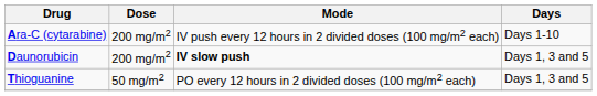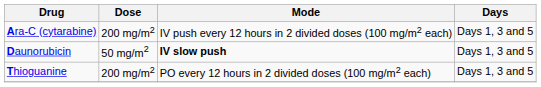Ara-C (cytarabine) | Days: Days 1-10 -> Days 1, 3 and 5
Daunorubicin | Dose: 200 mg/m2 -> 50 mg/m2
Thioguanine | Dose: 50 mg/m2 -> 200 mg/m2
